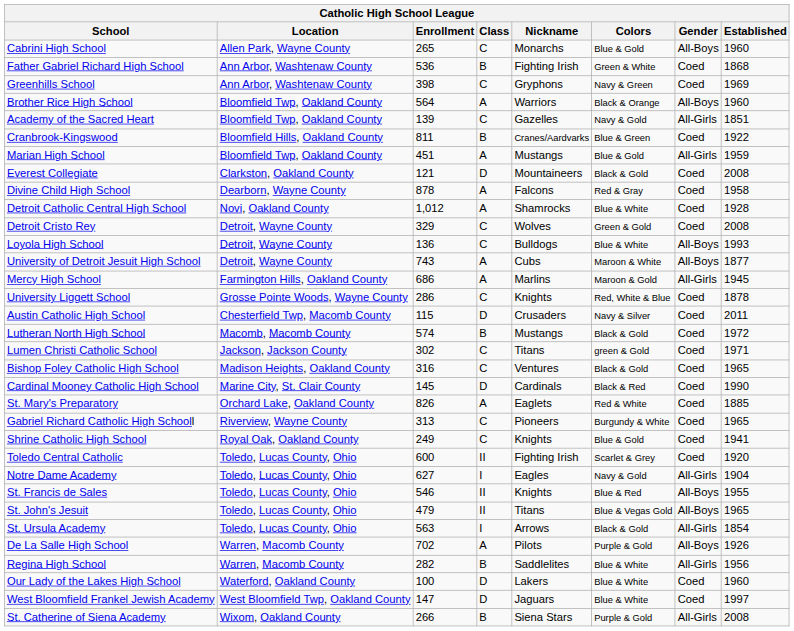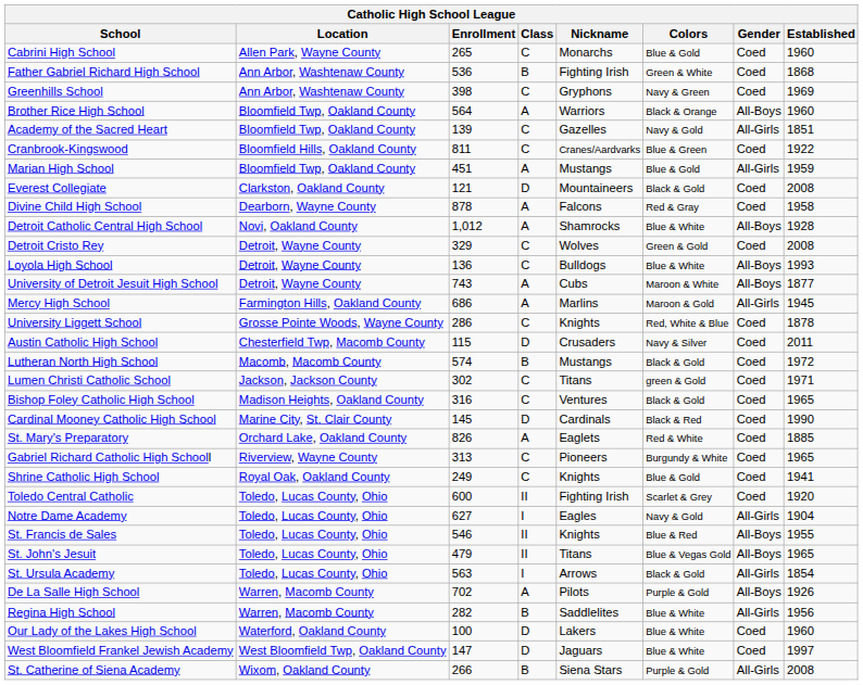Cabrini High School | Gender: All-Boys -> Coed
Cranbrook-Kingswood | Class: B -> C
Detroit Catholic Central High School | Gender: Coed -> All-Boys
